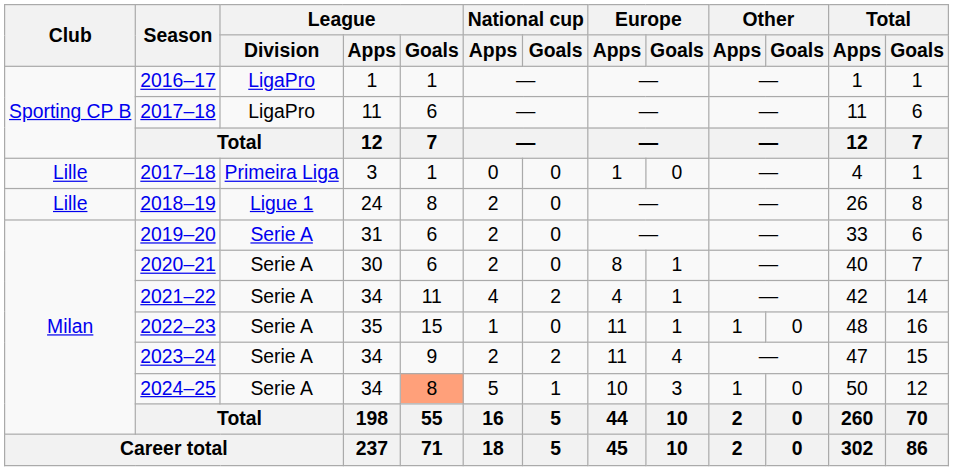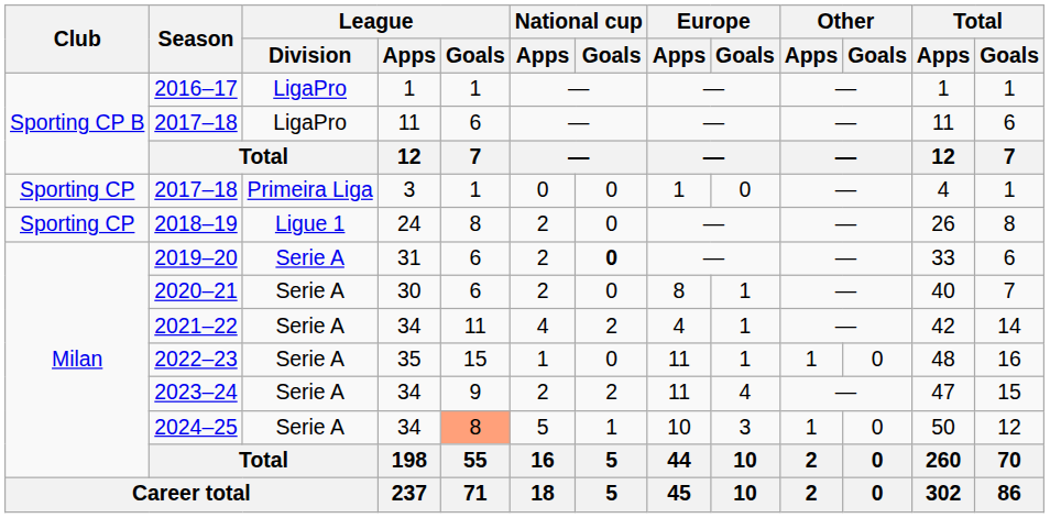2017–18 / 3 | Club: Lille -> Sporting CP
2018–19 | Club: Lille -> Sporting CP
2019–20 | National cup / Goals: normal -> bold
